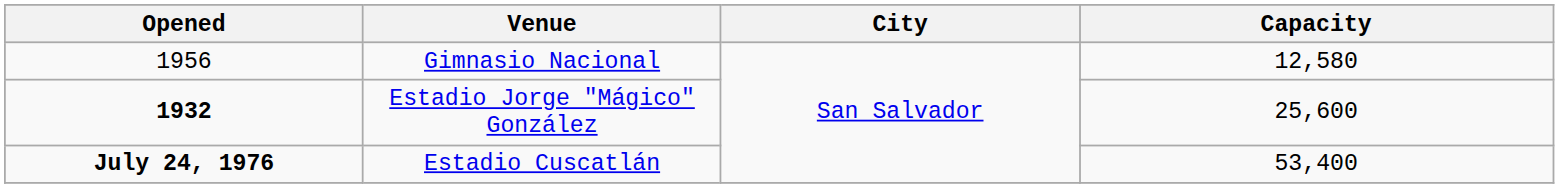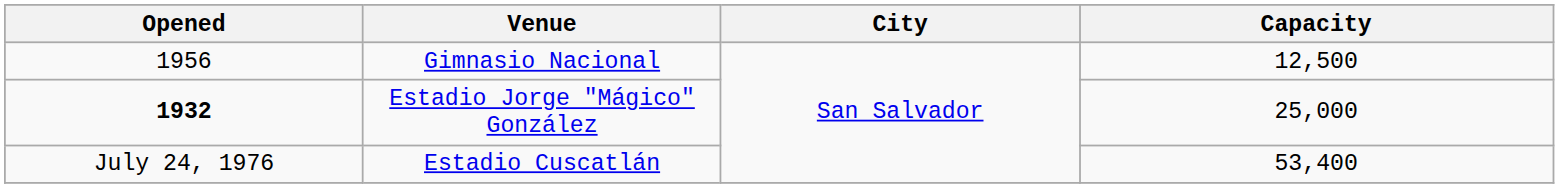Gimnasio Nacional | Capacity: 12,580 -> 12,500
Estadio Jorge "Mágico" González | Capacity: 25,600 -> 25,000
Estadio Cuscatlán | Opened: bold -> normal
